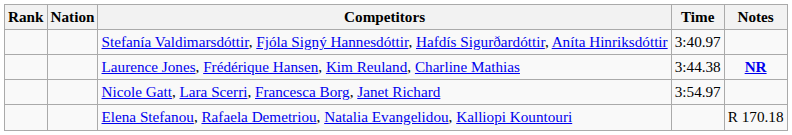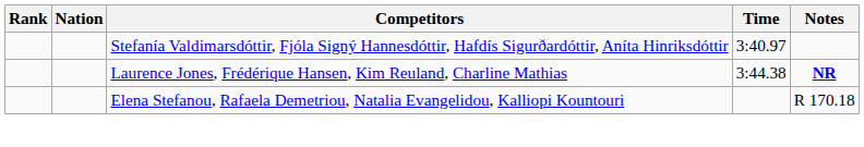- row: Nicole Gatt, Lara Scerri, Francesca Borg, Janet Richard | 3:54.97
